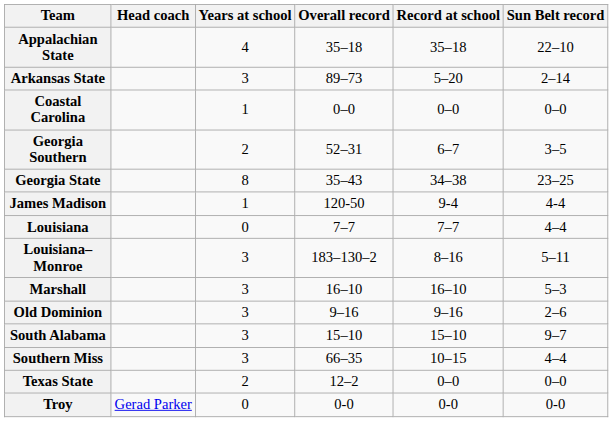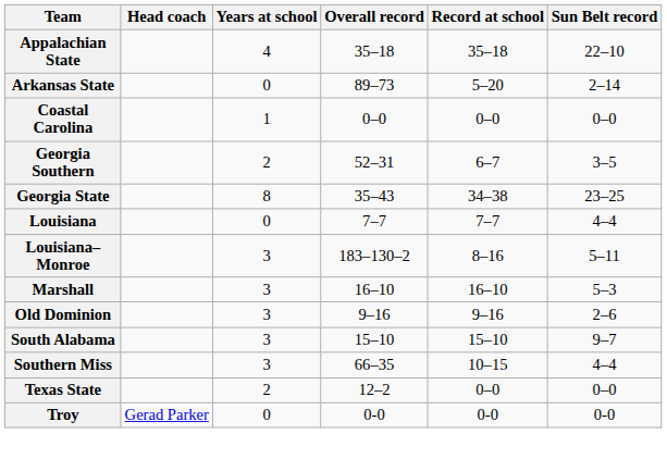Arkansas State | Years at school: 3 -> 0
- row: James Madison | 1 | 120-50 | 9-4 | 4-4
